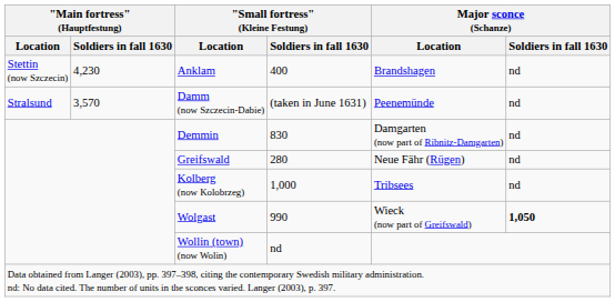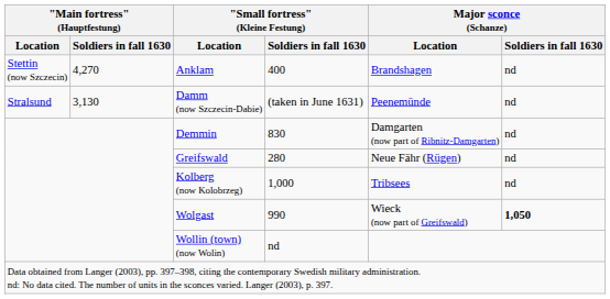Anklam | "Main fortress" (Hauptfestung) / Soldiers in fall 1630: 4,230 -> 4,270
Damm (now Szczecin-Dabie) | "Main fortress" (Hauptfestung) / Soldiers in fall 1630: 3,570 -> 3,130
